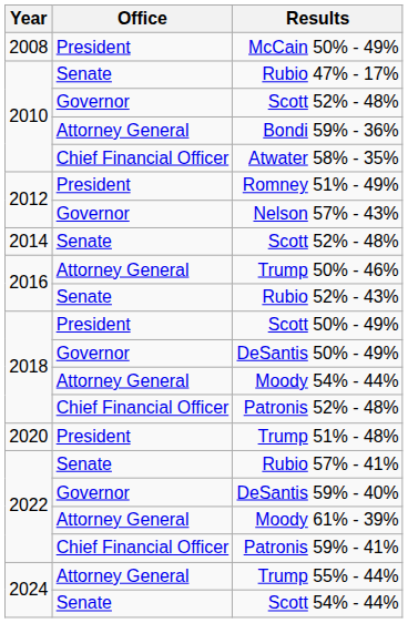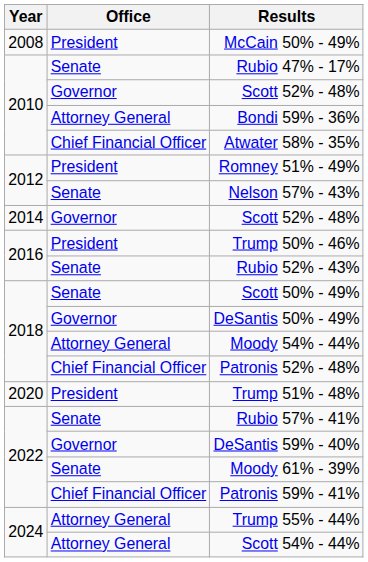Nelson 57% - 43% | Office: Governor -> Senate
2014 / Scott 52% - 48% | Office: Senate -> Governor
Trump 50% - 46% | Office: Attorney General -> President
Scott 50% - 49% | Office: President -> Senate
Moody 61% - 39% | Office: Attorney General -> Senate
Scott 54% - 44% | Office: Senate -> Attorney General
